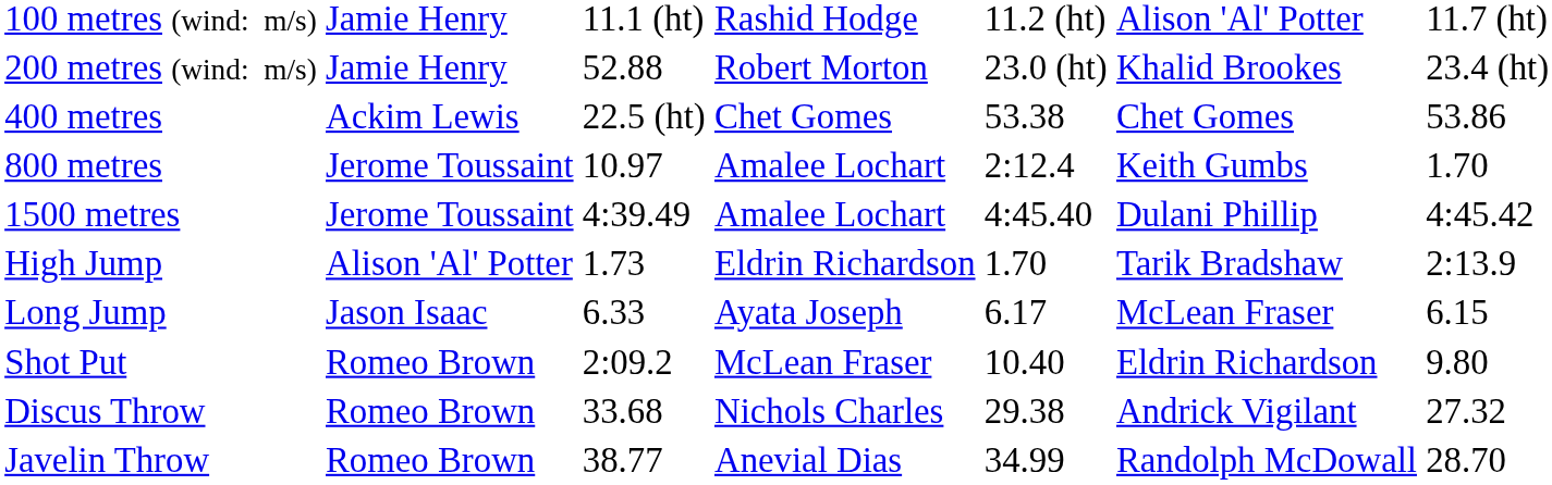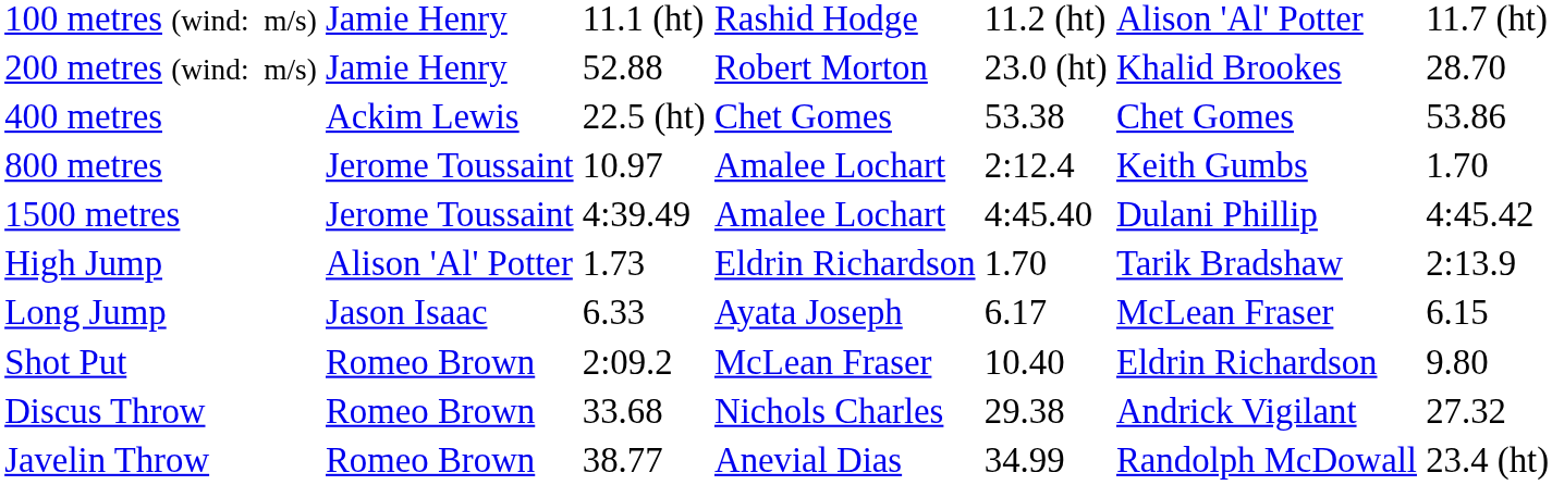200 metres (wind: m/s) | column 7: 23.4 (ht) -> 28.70
Javelin Throw | column 7: 28.70 -> 23.4 (ht)
